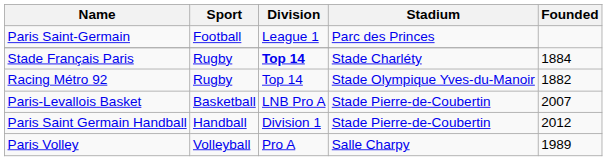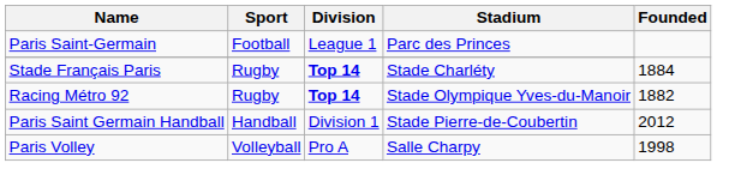Racing Métro 92 | Division: normal -> bold
- row: Paris-Levallois Basket | Basketball | LNB Pro A | Stade Pierre-de-Coubertin | 2007
Paris Volley | Founded: 1989 -> 1998
